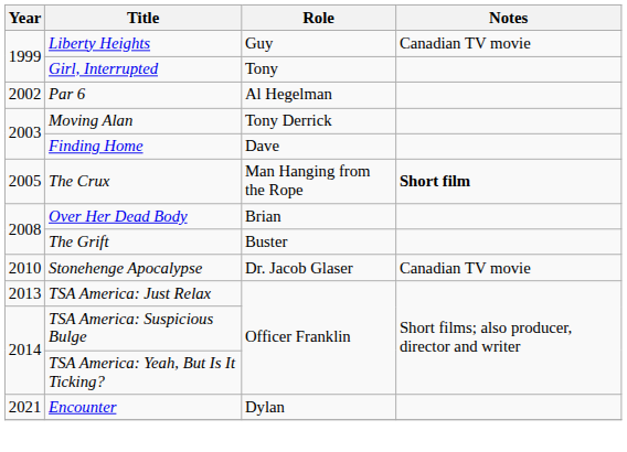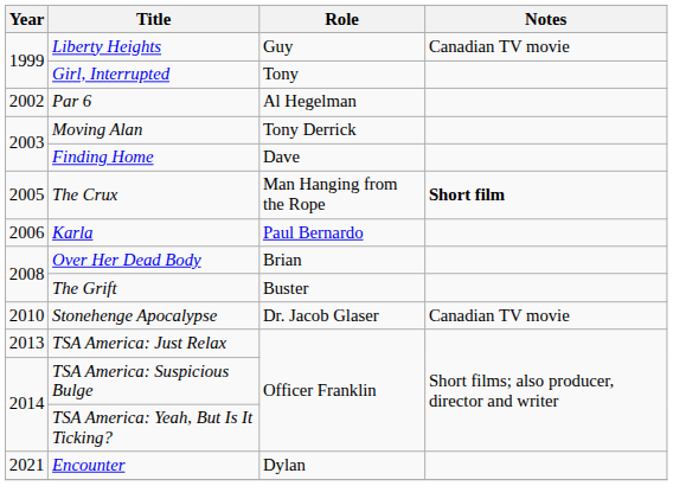+ row: 2006 | Karla | Paul Bernardo
